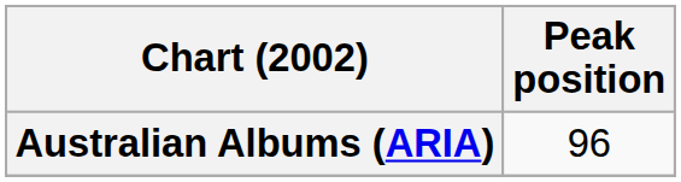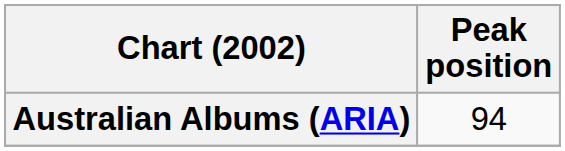Australian Albums (ARIA) | Peak position: 96 -> 94
